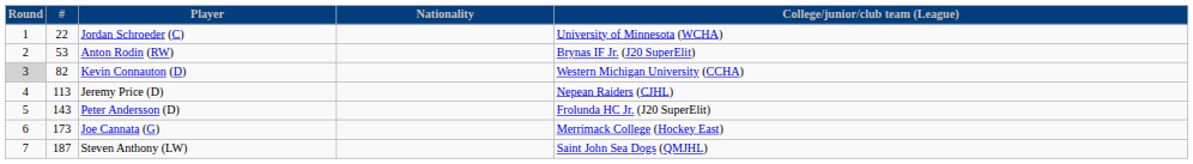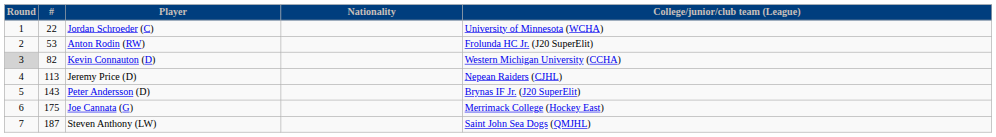Anton Rodin (RW) | College/junior/club team (League): Brynas IF Jr. (J20 SuperElit) -> Frolunda HC Jr. (J20 SuperElit)
Peter Andersson (D) | College/junior/club team (League): Frolunda HC Jr. (J20 SuperElit) -> Brynas IF Jr. (J20 SuperElit)
Joe Cannata (G) | #: 173 -> 175
